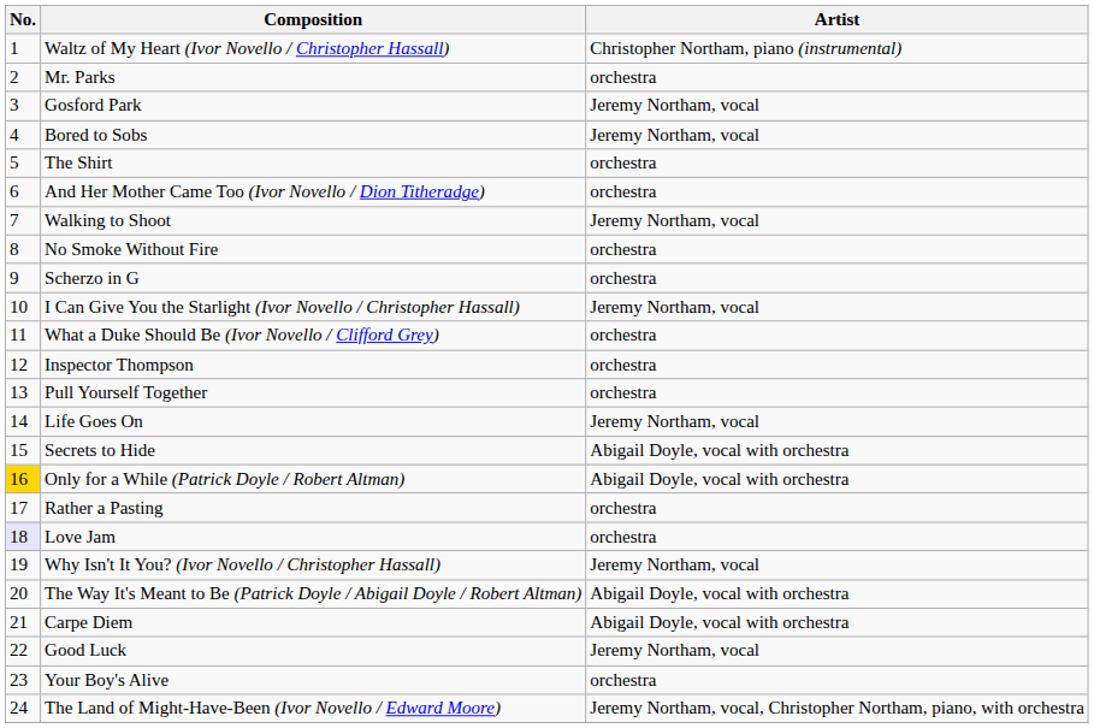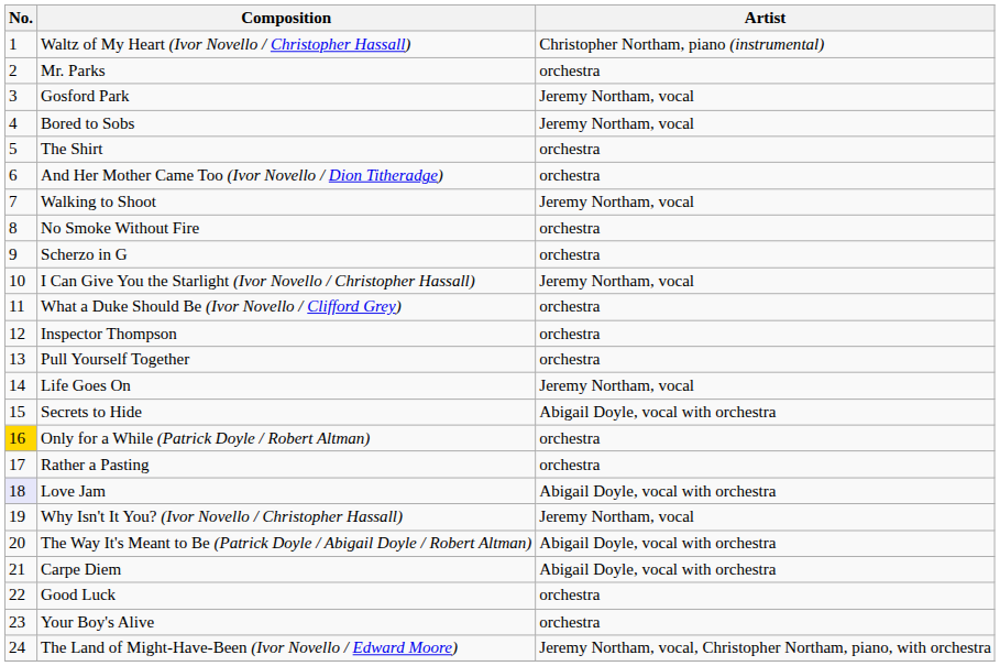Only for a While (Patrick Doyle / Robert Altman) | Artist: Abigail Doyle, vocal with orchestra -> orchestra
Love Jam | Artist: orchestra -> Abigail Doyle, vocal with orchestra
Good Luck | Artist: Jeremy Northam, vocal -> orchestra
